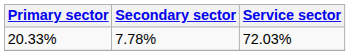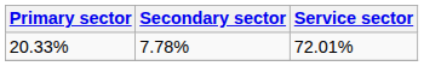20.33% | Service sector: 72.03% -> 72.01%
